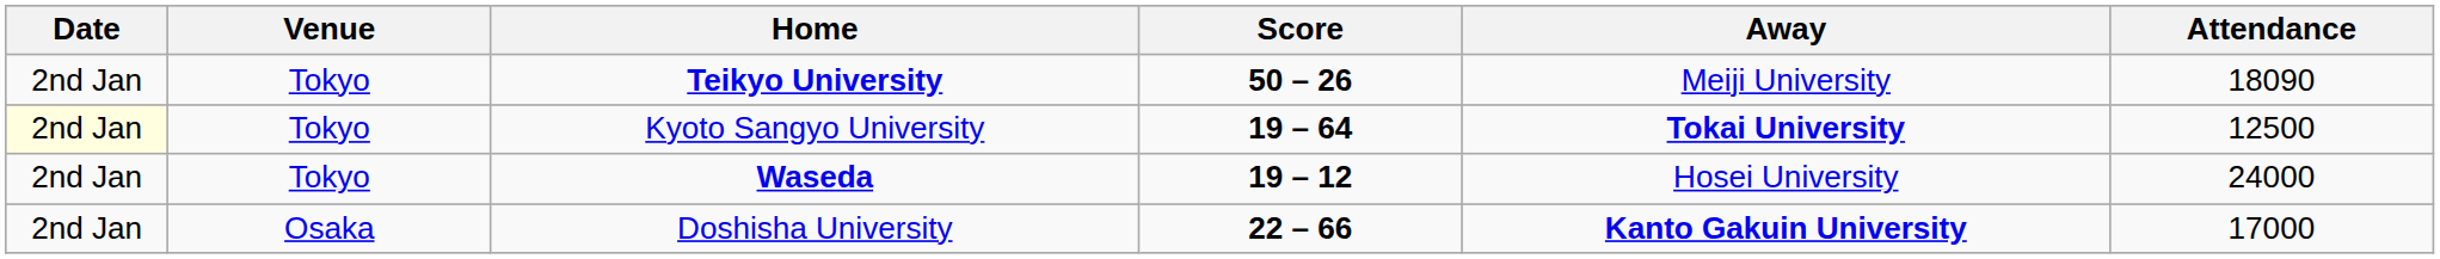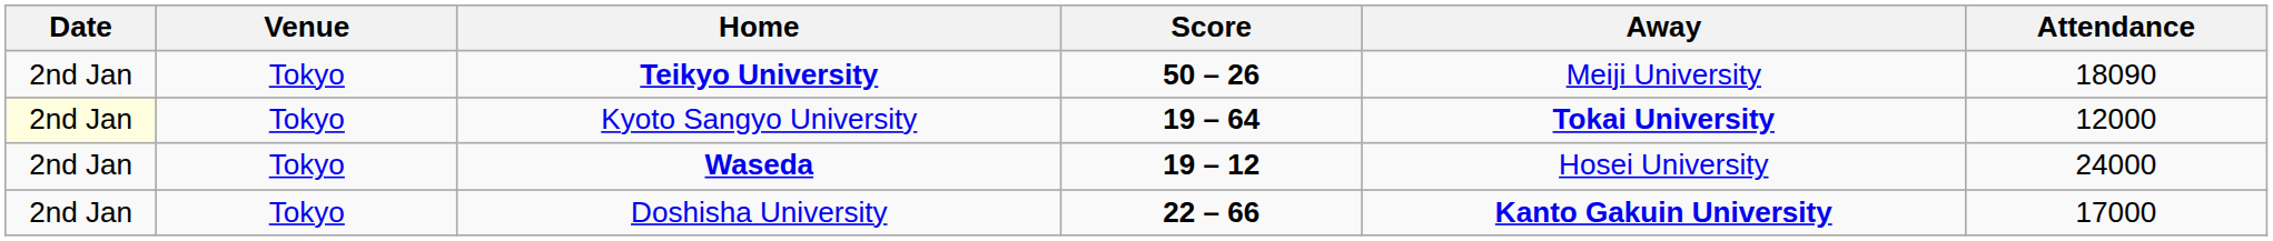Kyoto Sangyo University | Attendance: 12500 -> 12000
Doshisha University | Venue: Osaka -> Tokyo
